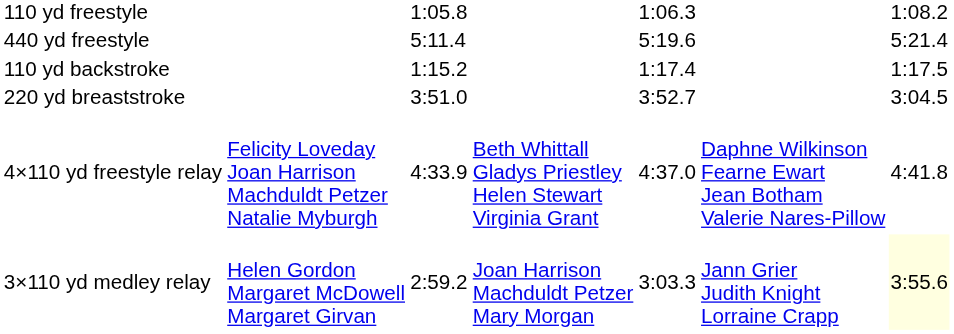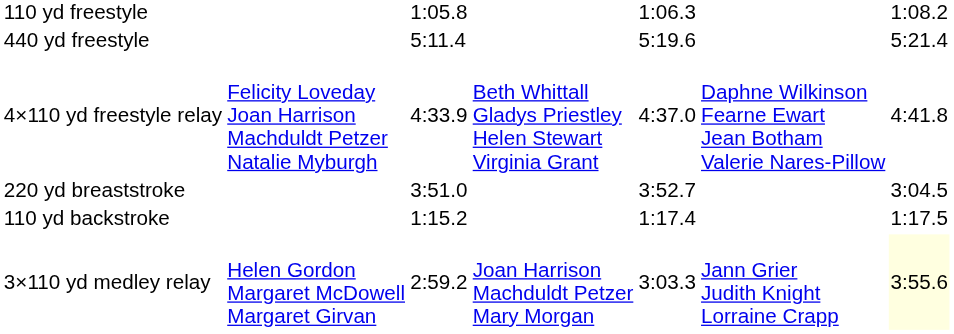rows swapped: 110 yd backstroke <-> 4×110 yd freestyle relay
